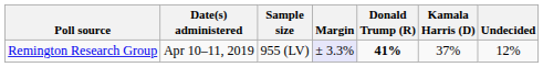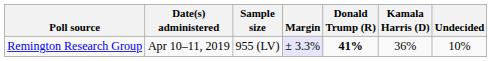Remington Research Group | Kamala Harris (D): 37% -> 36%
Remington Research Group | Undecided: 12% -> 10%
